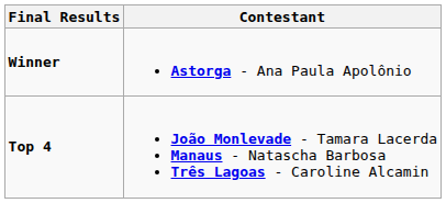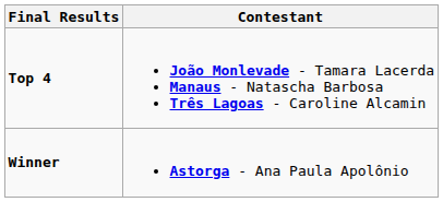rows swapped: Winner <-> Top 4
